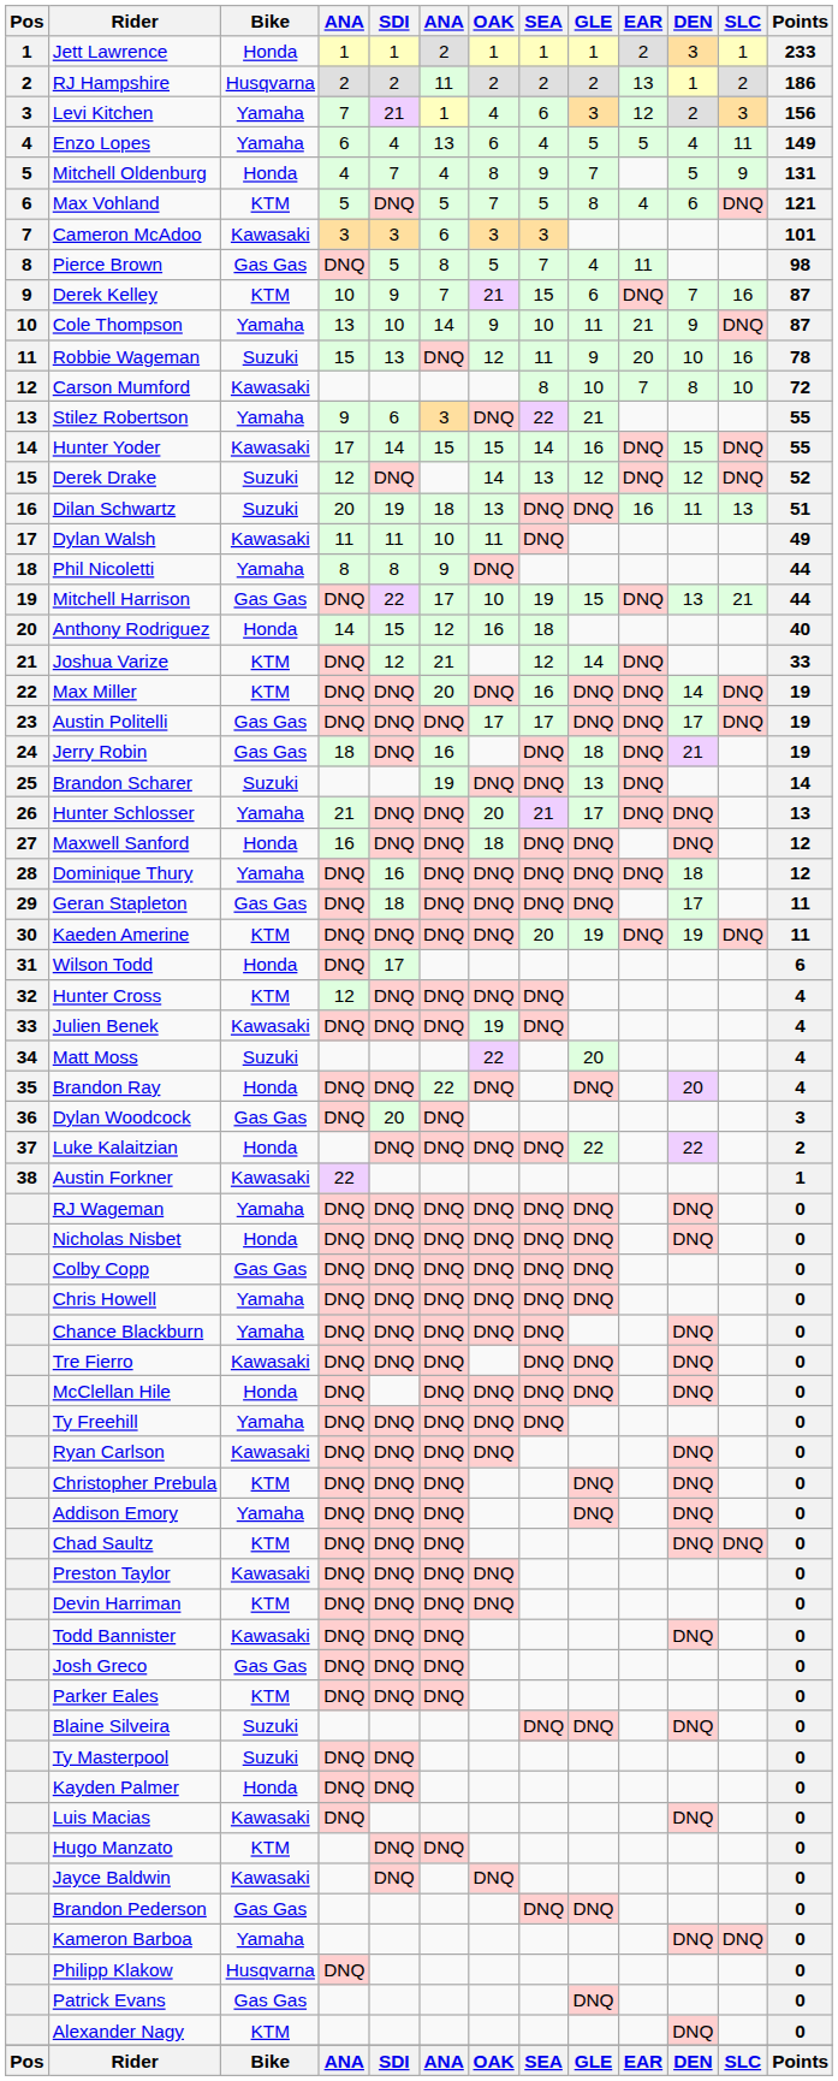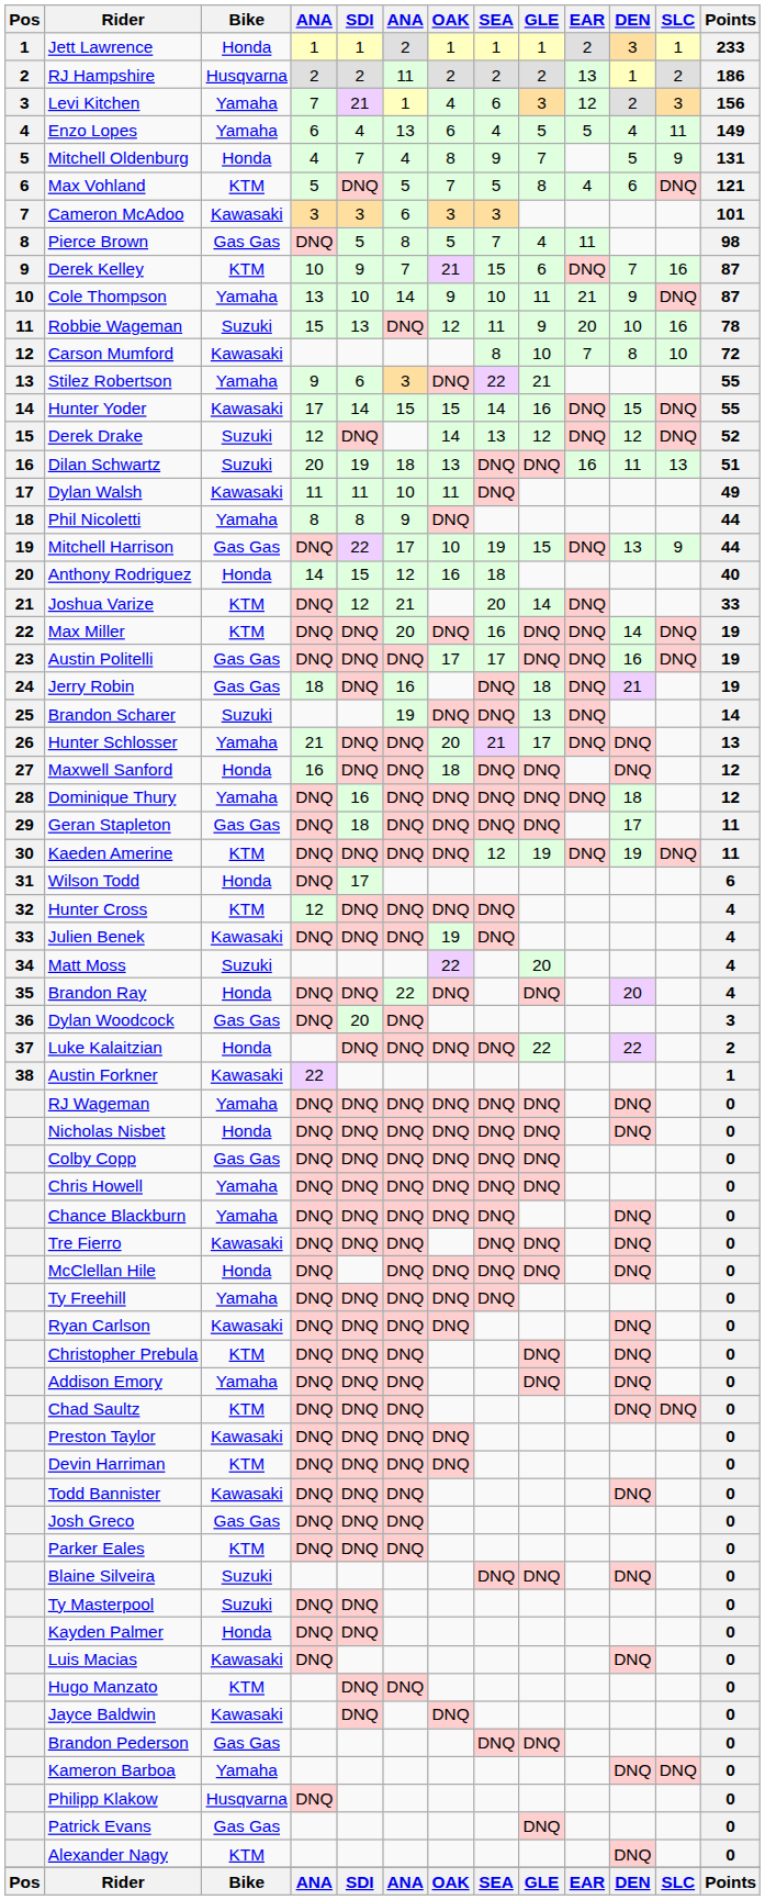Mitchell Harrison | SLC: 21 -> 9
Joshua Varize | SEA: 12 -> 20
Austin Politelli | DEN: 17 -> 16
Kaeden Amerine | SEA: 20 -> 12
